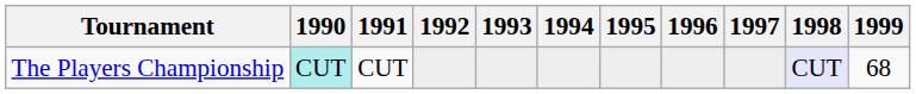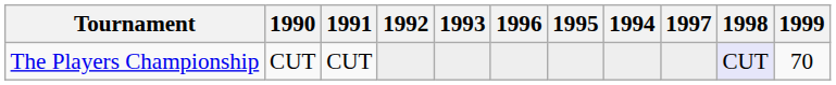columns swapped: 1994 <-> 1996
The Players Championship | 1990: paleturquoise background -> no background
The Players Championship | 1999: 68 -> 70
